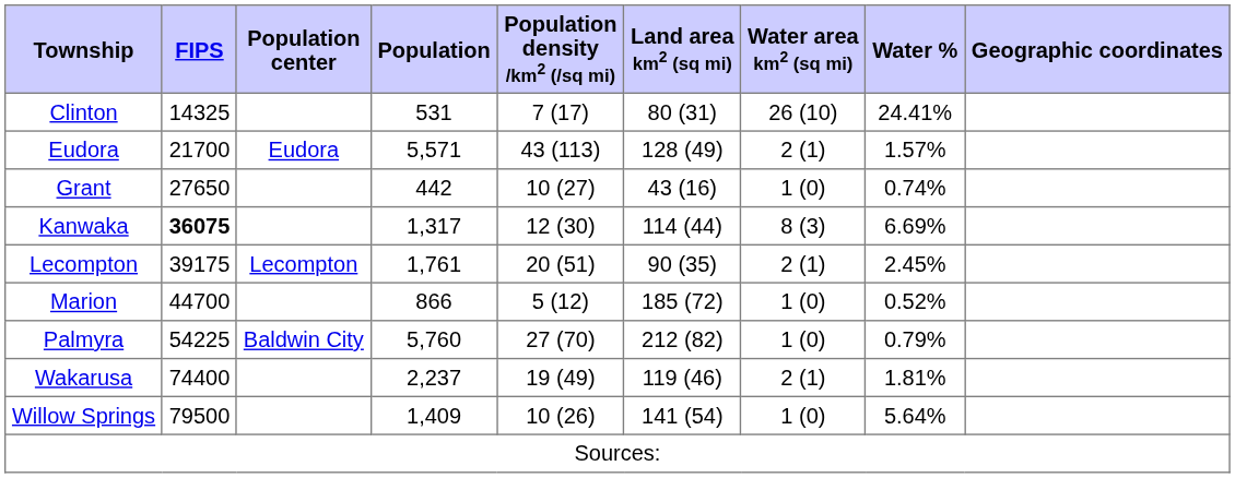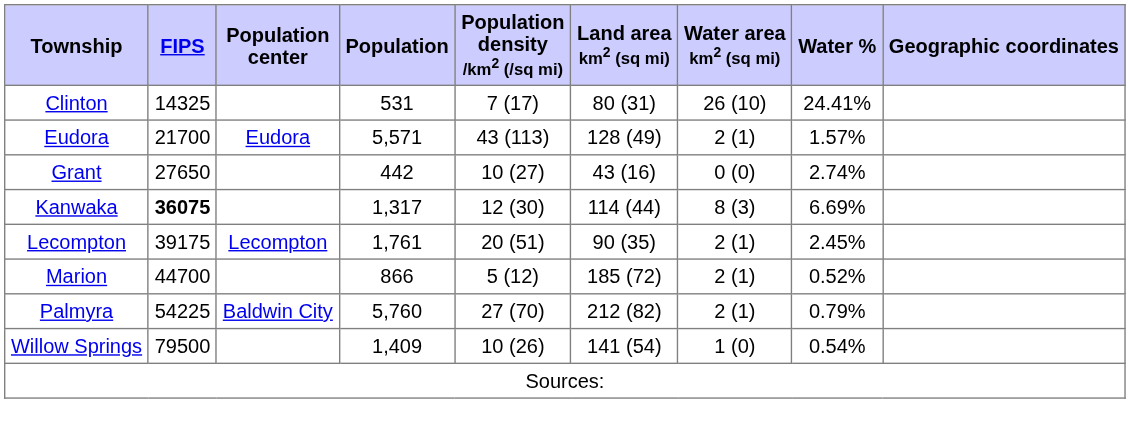Grant | Water area km2 (sq mi): 1 (0) -> 0 (0)
Grant | Water %: 0.74% -> 2.74%
Marion | Water area km2 (sq mi): 1 (0) -> 2 (1)
Palmyra | Water area km2 (sq mi): 1 (0) -> 2 (1)
- row: Wakarusa | 74400 | 2,237 | 19 (49) | 119 (46) | 2 (1) | 1.81%
Willow Springs | Water %: 5.64% -> 0.54%
